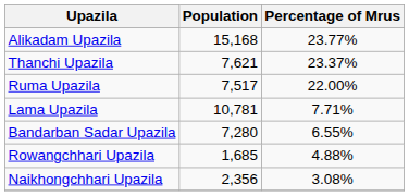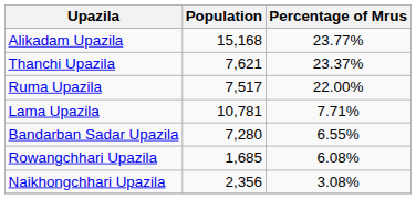Rowangchhari Upazila | Percentage of Mrus: 4.88% -> 6.08%
